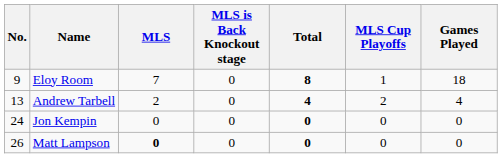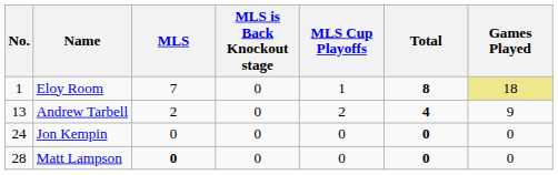columns swapped: MLS Cup Playoffs <-> Total
Eloy Room | No.: 9 -> 1
Eloy Room | Games Played: no background -> khaki background
Andrew Tarbell | Games Played: 4 -> 9
Matt Lampson | No.: 26 -> 28
